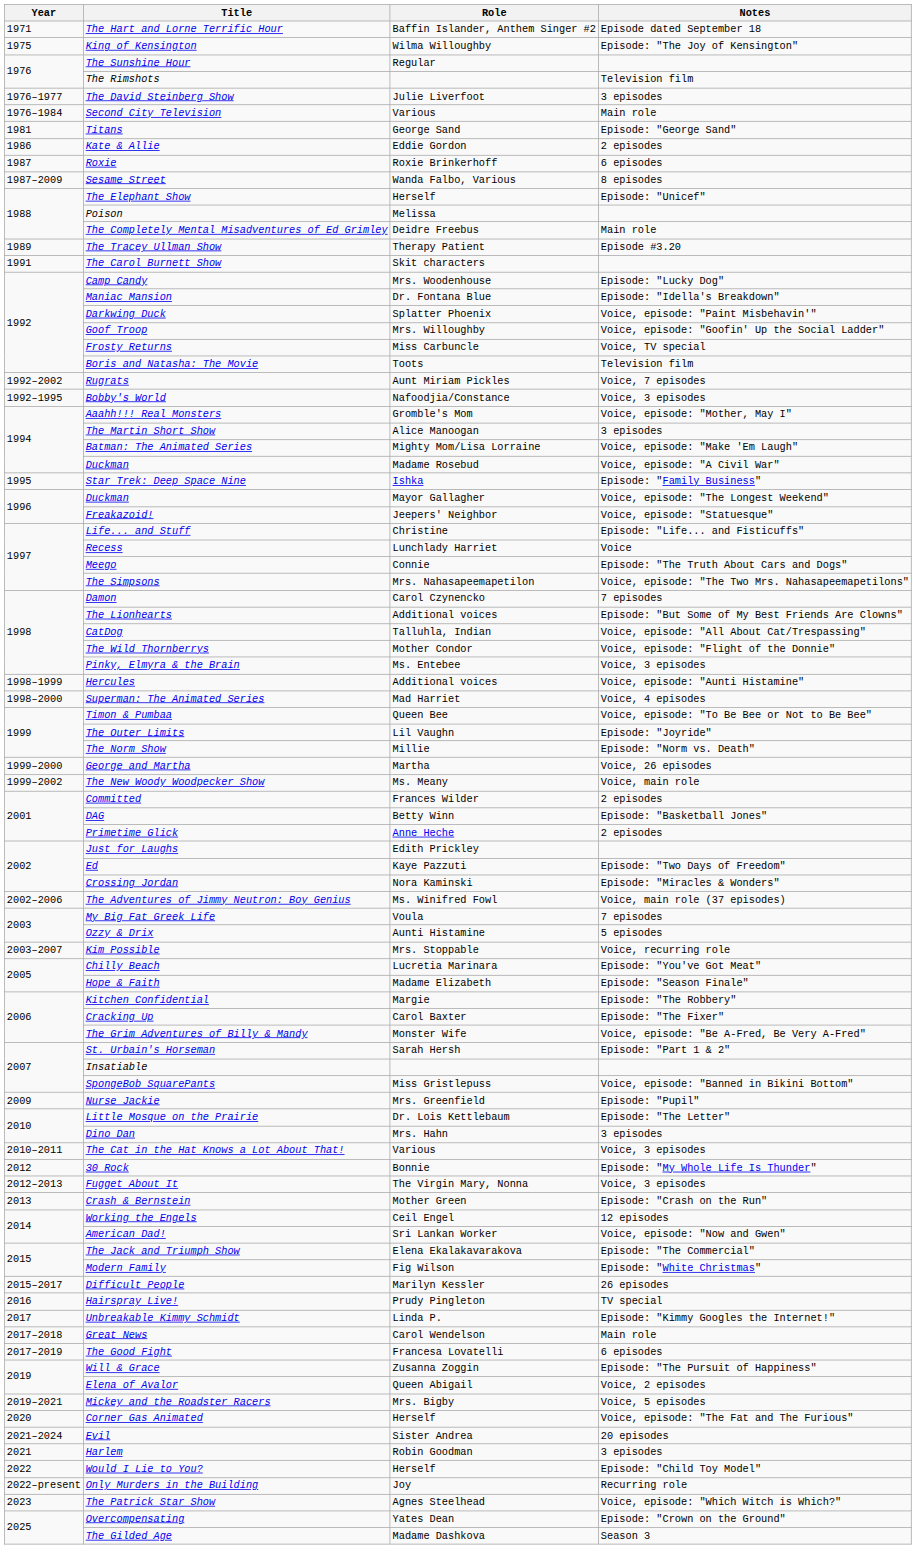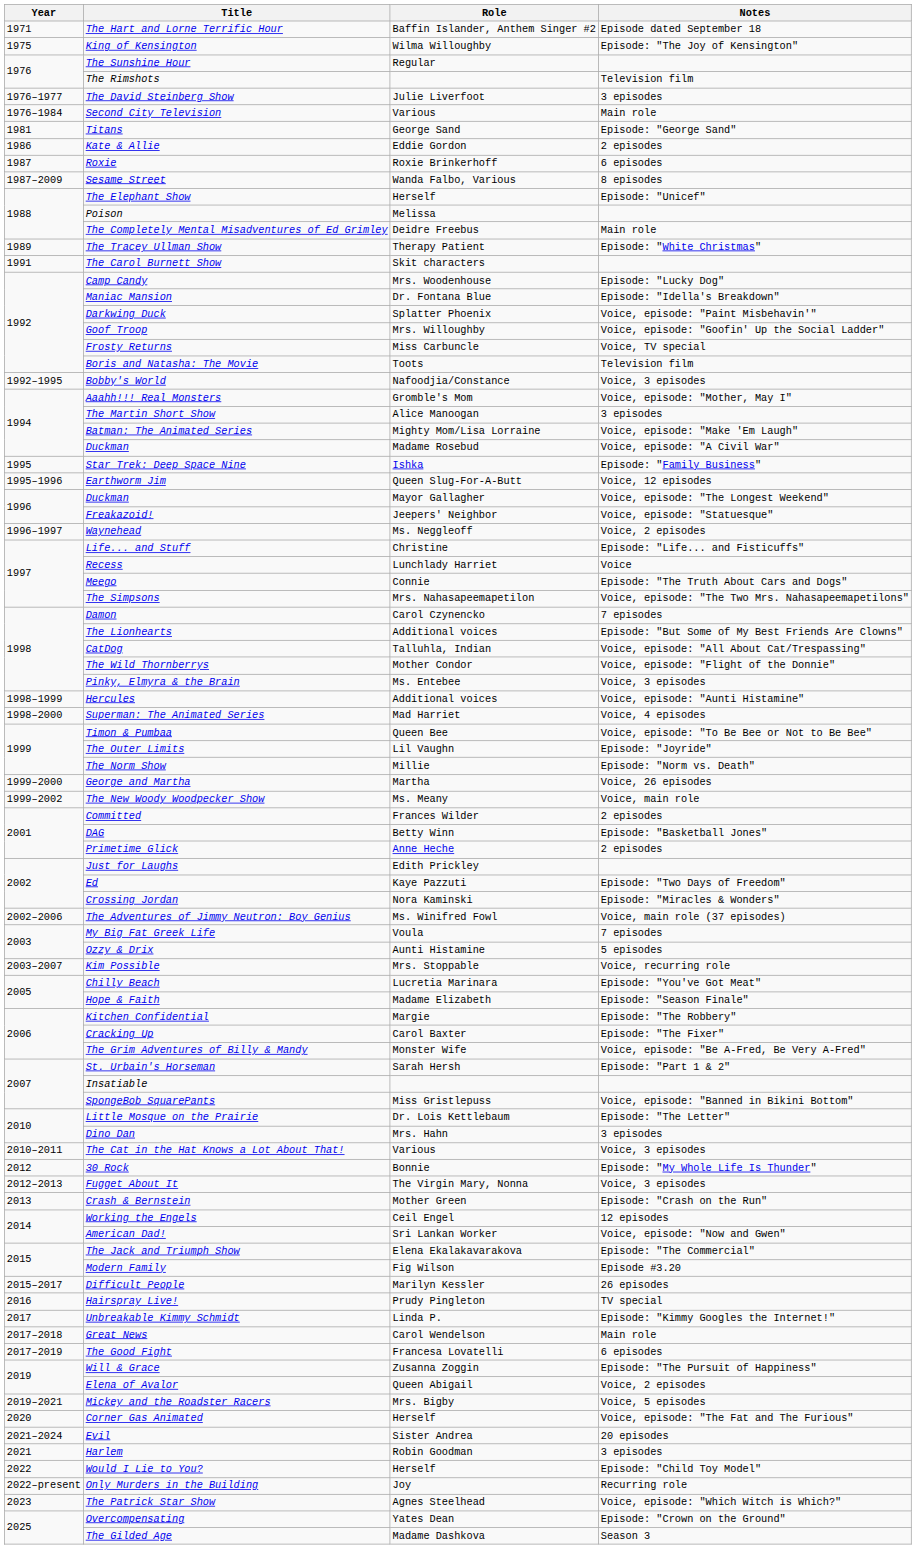The Tracey Ullman Show | Notes: Episode #3.20 -> Episode: "White Christmas"
- row: 1992–2002 | Rugrats | Aunt Miriam Pickles | Voice, 7 episodes
+ row: 1995–1996 | Earthworm Jim | Queen Slug-For-A-Butt | Voice, 12 episodes
+ row: 1996–1997 | Waynehead | Ms. Neggleoff | Voice, 2 episodes
- row: 2009 | Nurse Jackie | Mrs. Greenfield | Episode: "Pupil"
Modern Family | Notes: Episode: "White Christmas" -> Episode #3.20
